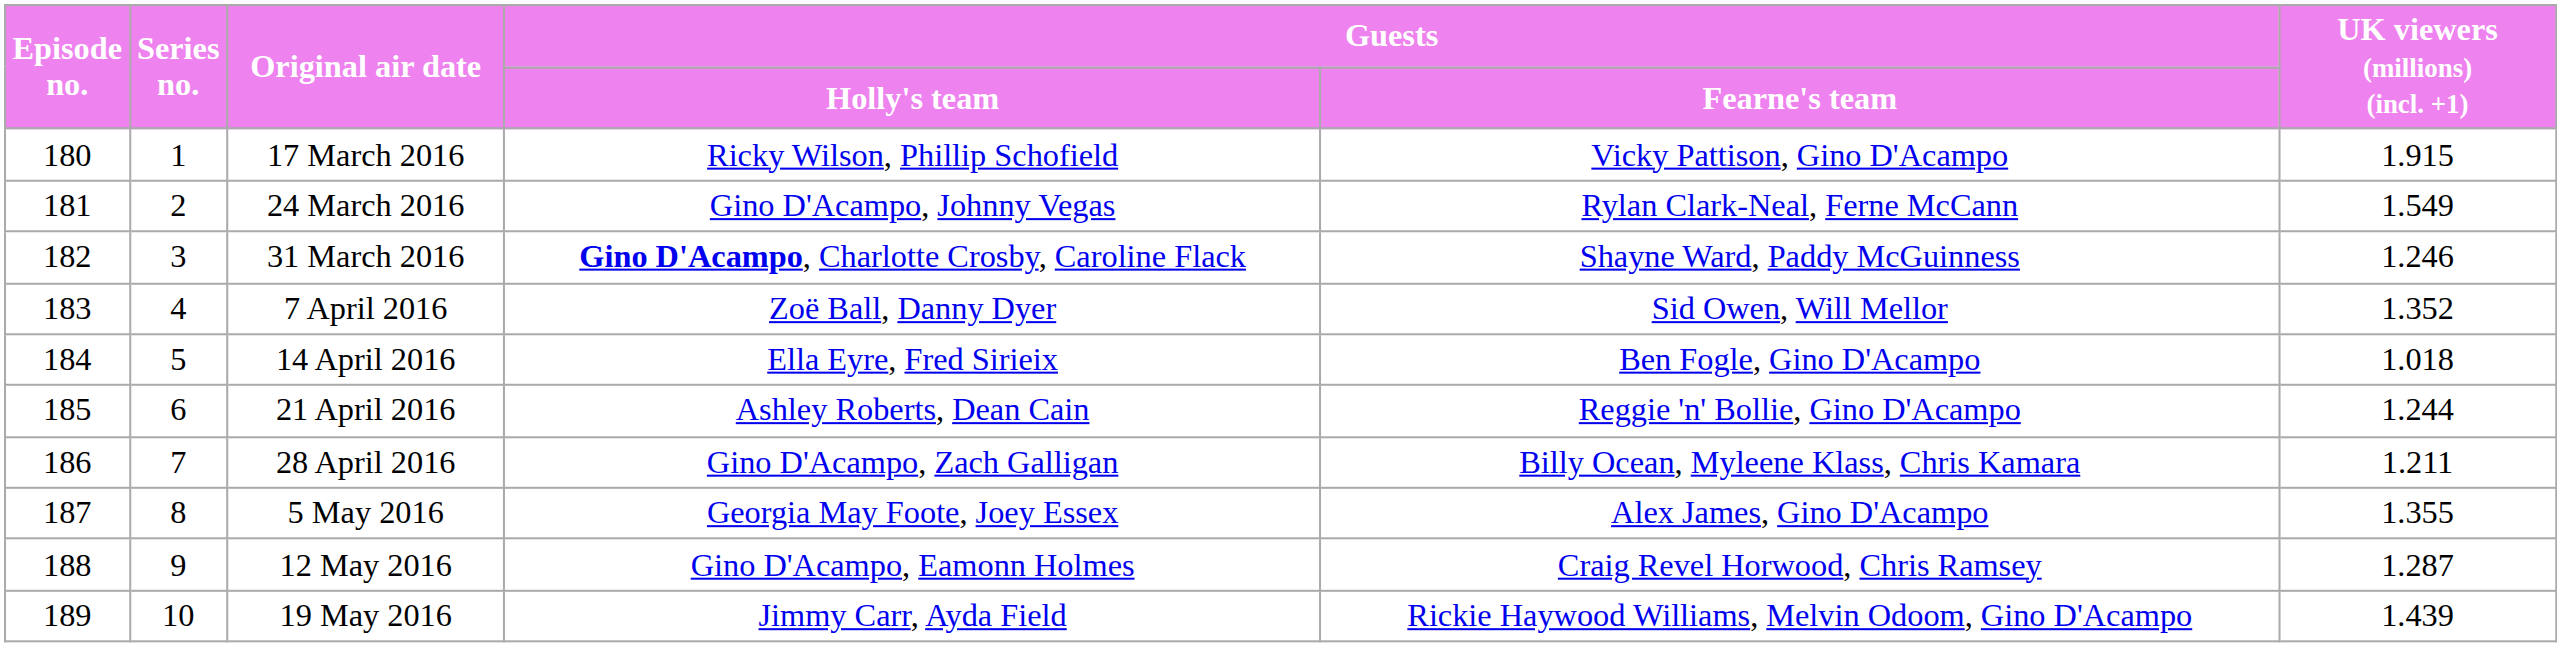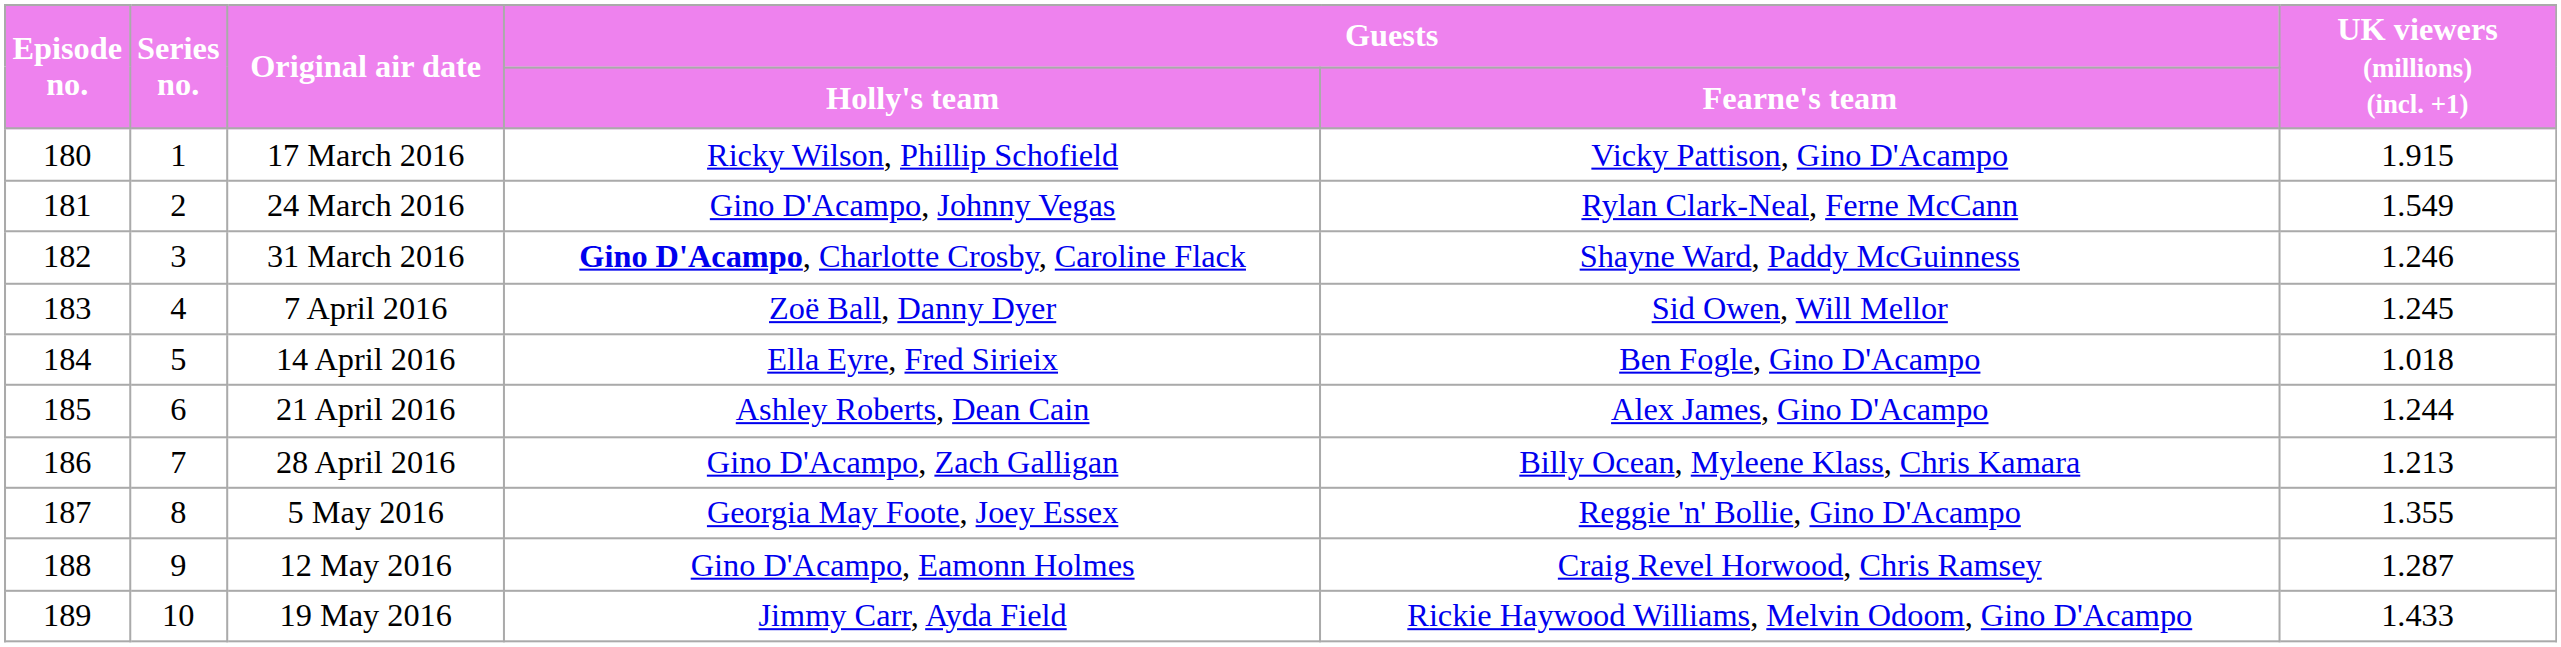7 April 2016 | UK viewers (millions) (incl. +1): 1.352 -> 1.245
21 April 2016 | Guests / Fearne's team: Reggie 'n' Bollie, Gino D'Acampo -> Alex James, Gino D'Acampo
28 April 2016 | UK viewers (millions) (incl. +1): 1.211 -> 1.213
5 May 2016 | Guests / Fearne's team: Alex James, Gino D'Acampo -> Reggie 'n' Bollie, Gino D'Acampo
19 May 2016 | UK viewers (millions) (incl. +1): 1.439 -> 1.433
